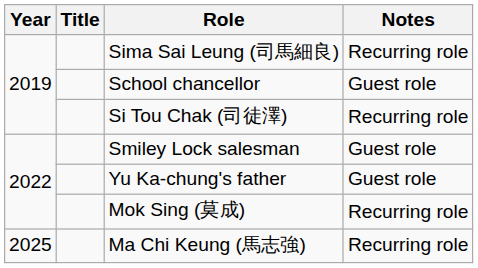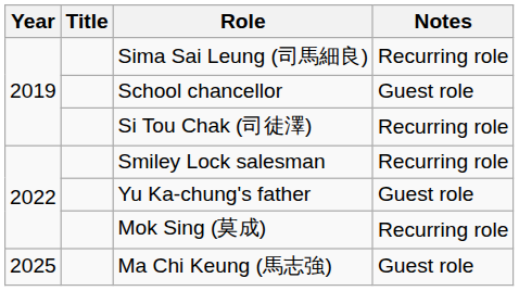Smiley Lock salesman | Notes: Guest role -> Recurring role
Ma Chi Keung (馬志強) | Notes: Recurring role -> Guest role
